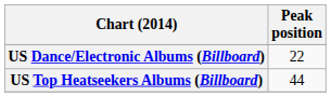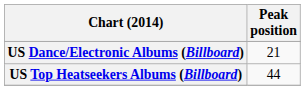US Dance/Electronic Albums (Billboard) | Peak position: 22 -> 21
